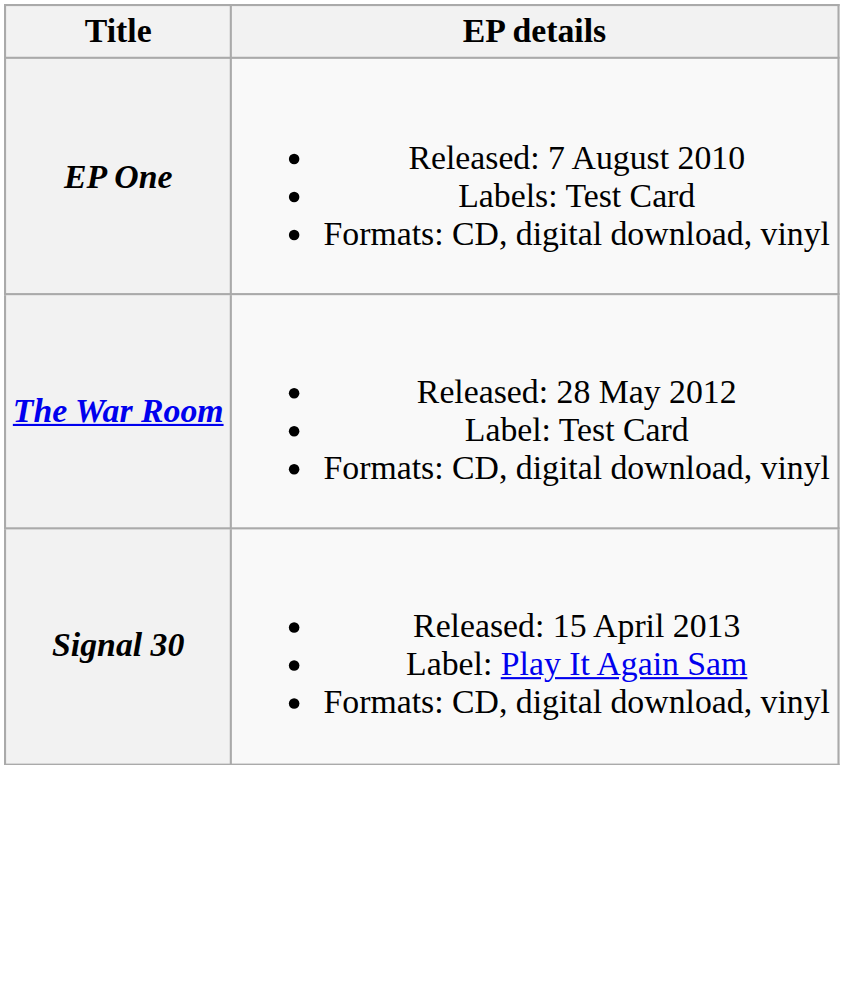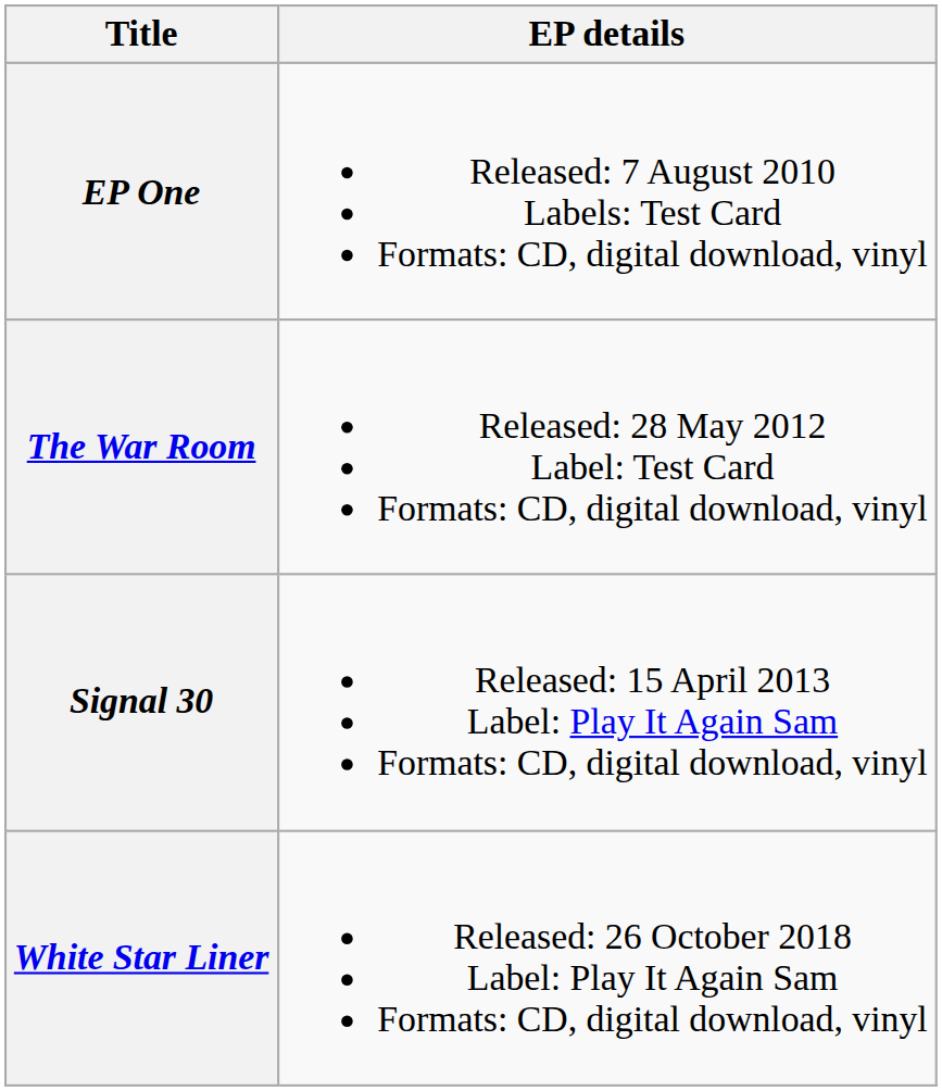+ row: White Star Liner | Released: 26 October 2018 Label: Play It Again Sam Formats: CD, digital download, vinyl
